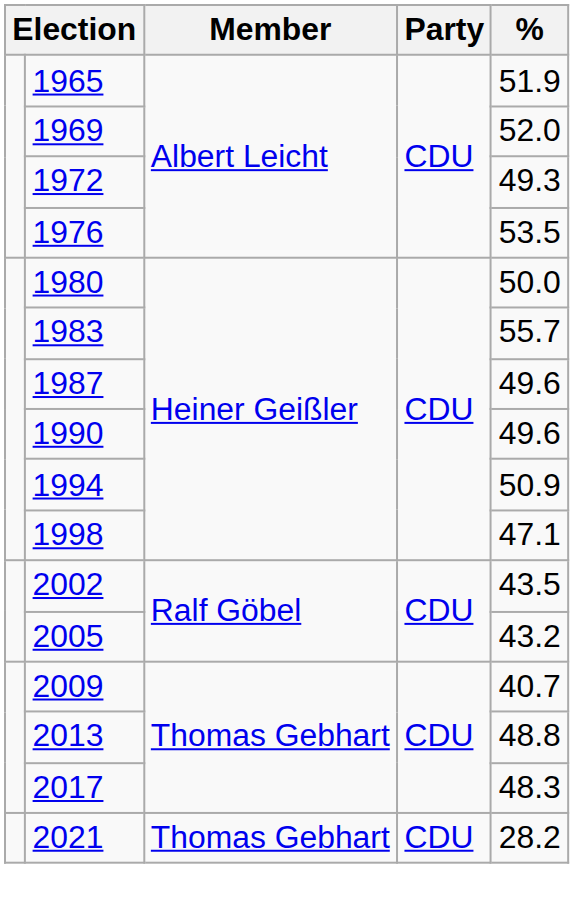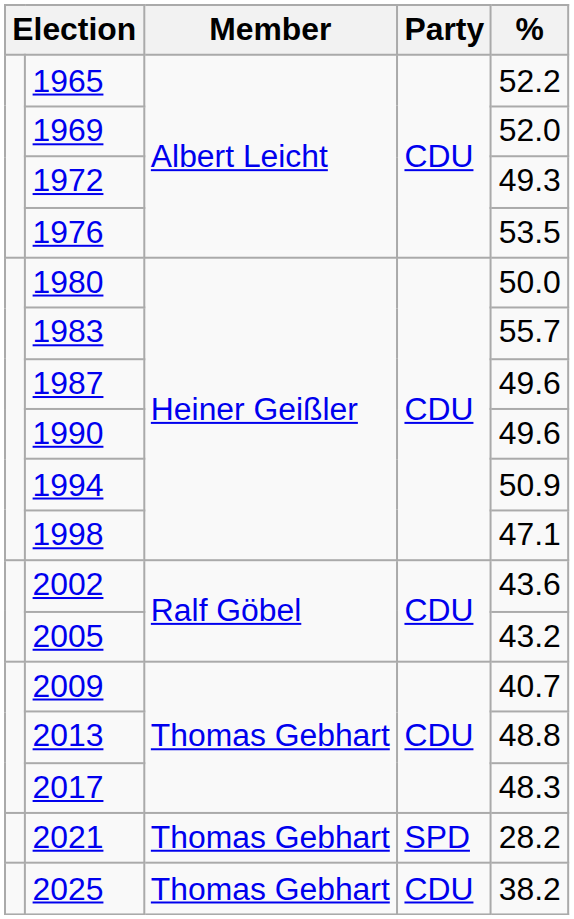1965 | %: 51.9 -> 52.2
2002 | %: 43.5 -> 43.6
2021 | Party: CDU -> SPD
+ row: 2025 | Thomas Gebhart | CDU | 38.2
